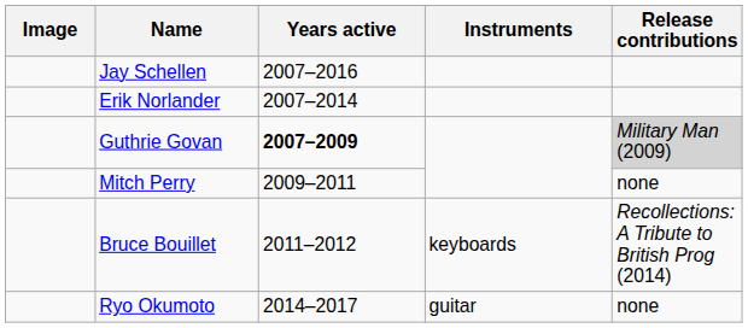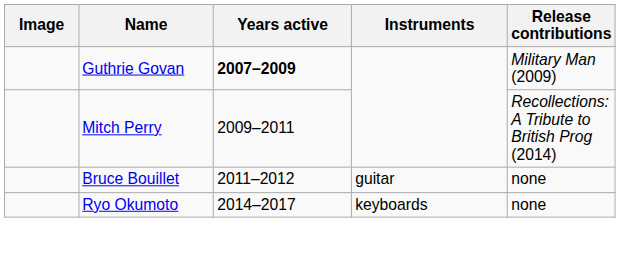- row: Jay Schellen | 2007–2016
- row: Erik Norlander | 2007–2014
Guthrie Govan | Release contributions: lightgrey background -> no background
Mitch Perry | Release contributions: none -> Recollections: A Tribute to British Prog (2014)
Bruce Bouillet | Instruments: keyboards -> guitar
Bruce Bouillet | Release contributions: Recollections: A Tribute to British Prog (2014) -> none
Ryo Okumoto | Instruments: guitar -> keyboards
